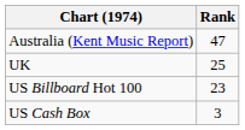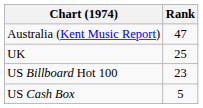US Cash Box | Rank: 3 -> 5
